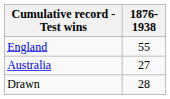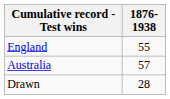Australia | 1876-1938: 27 -> 57
